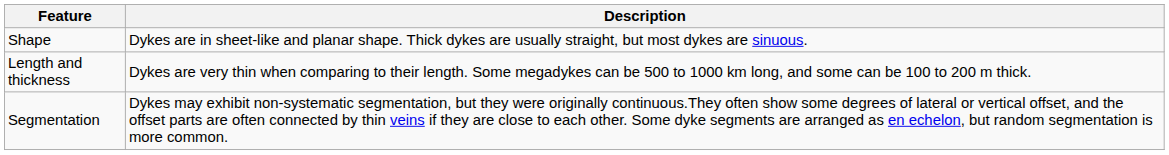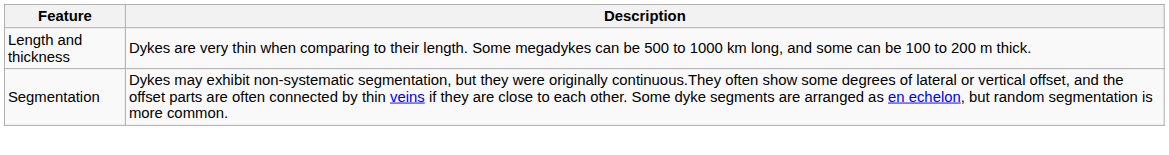- row: Shape | Dykes are in sheet-like and planar shape. Thick dykes are usually straight, but most dykes are sinuous.
